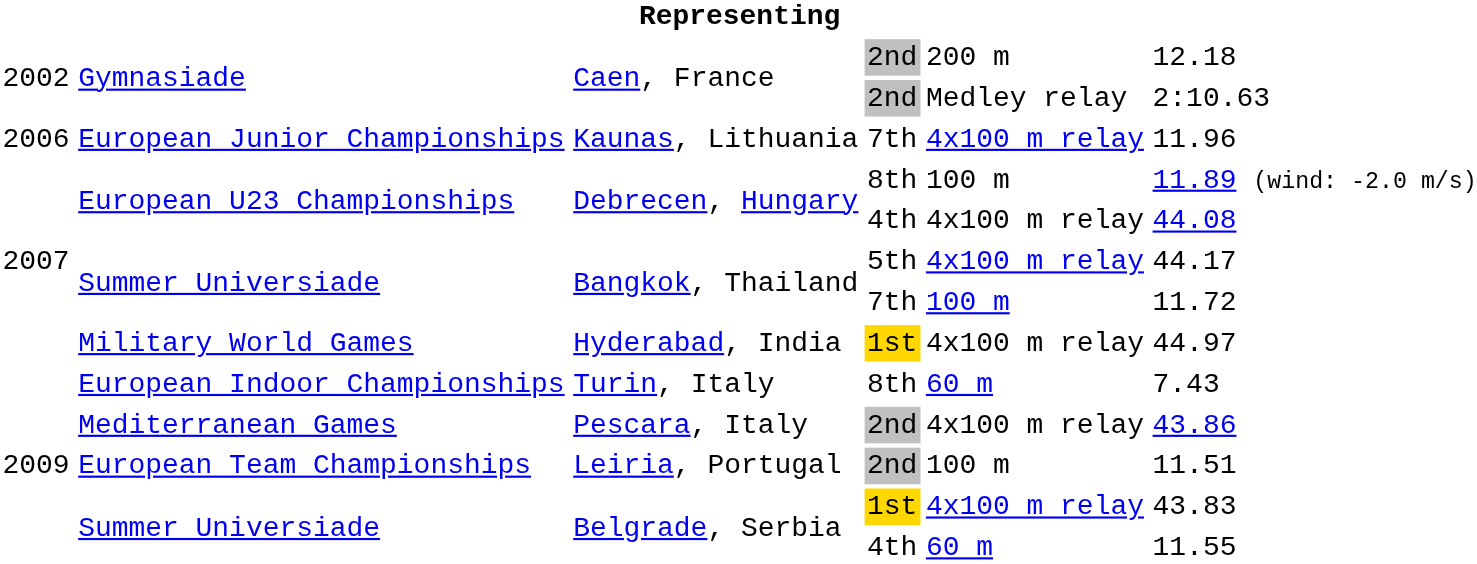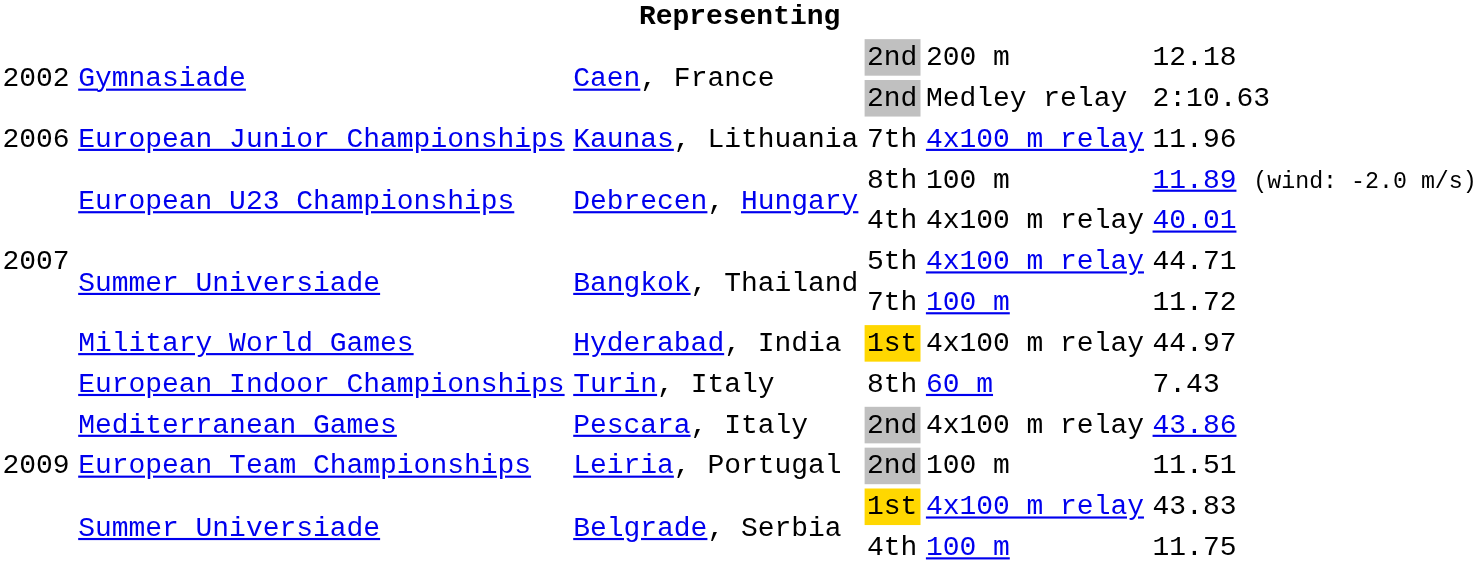Debrecen, Hungary / 4th | column 6: 44.08 -> 40.01
Bangkok, Thailand / 5th | column 6: 44.17 -> 44.71
Belgrade, Serbia / 4th | column 5: 60 m -> 100 m
Belgrade, Serbia / 4th | column 6: 11.55 -> 11.75
